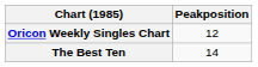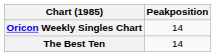Oricon Weekly Singles Chart | Peakposition: 12 -> 14
